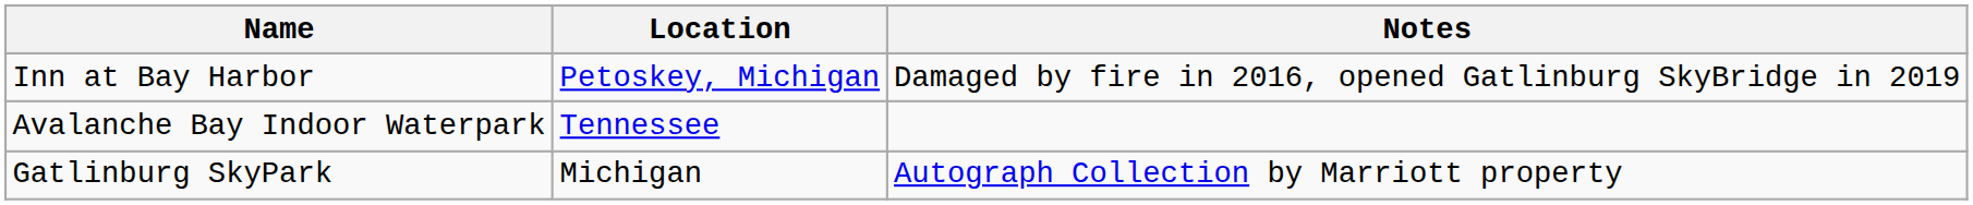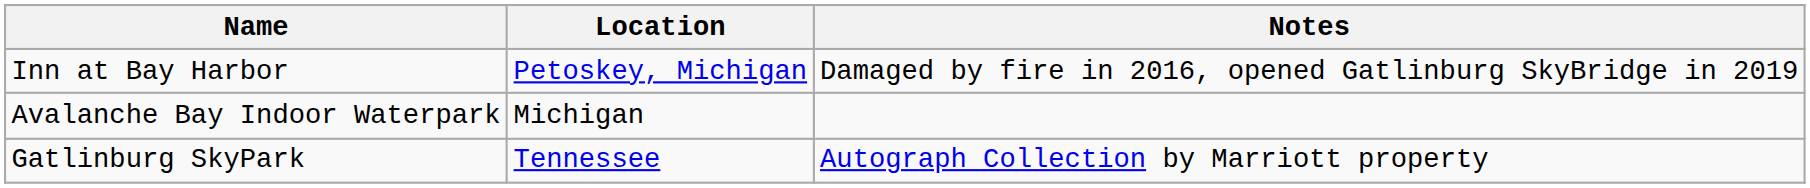Avalanche Bay Indoor Waterpark | Location: Tennessee -> Michigan
Gatlinburg SkyPark | Location: Michigan -> Tennessee
